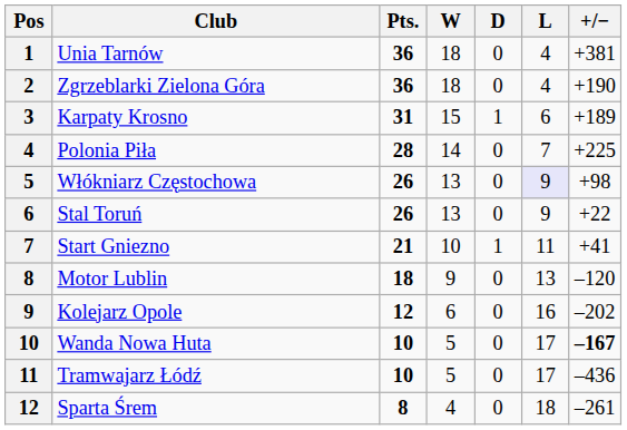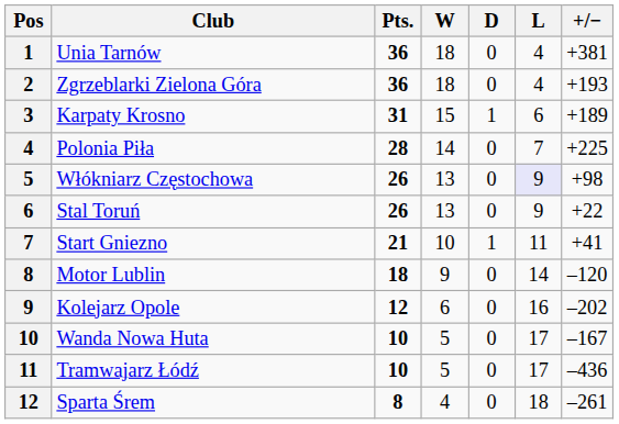Zgrzeblarki Zielona Góra | +/−: +190 -> +193
Motor Lublin | L: 13 -> 14
Wanda Nowa Huta | +/−: bold -> normal
